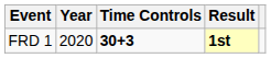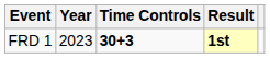FRD 1 | Year: 2020 -> 2023
